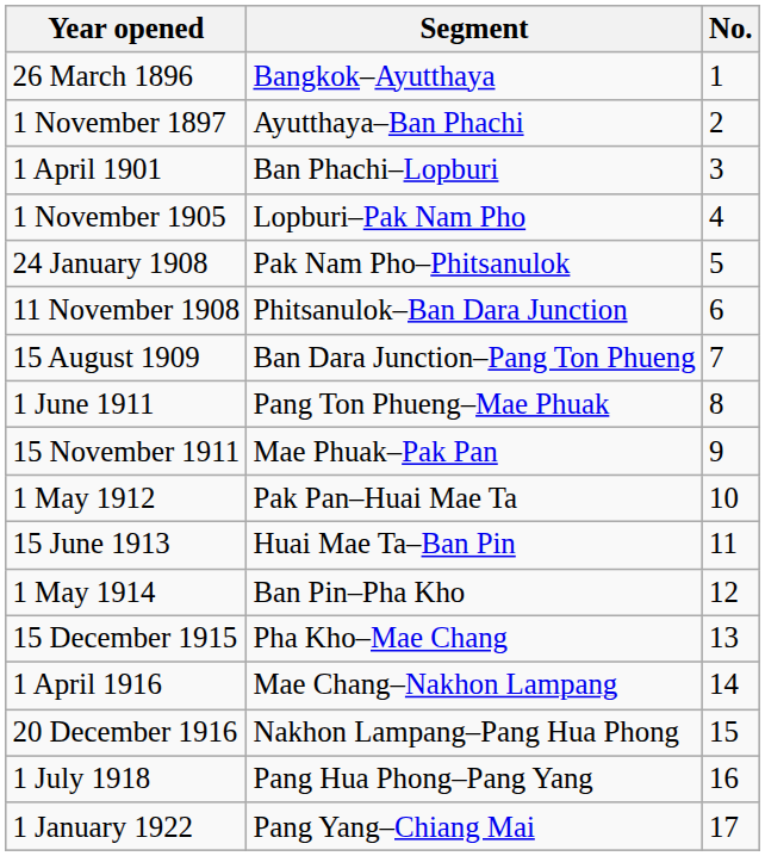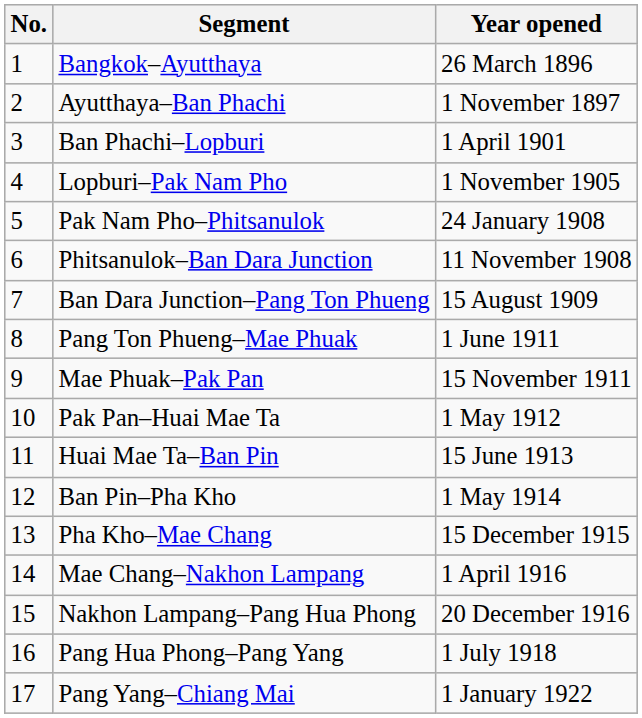columns swapped: No. <-> Year opened
